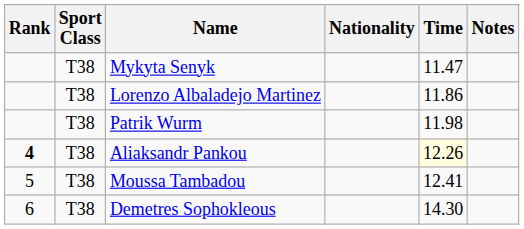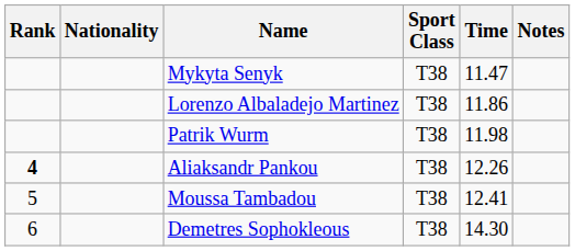columns swapped: Sport Class <-> Nationality
Aliaksandr Pankou | Time: lightyellow background -> no background
